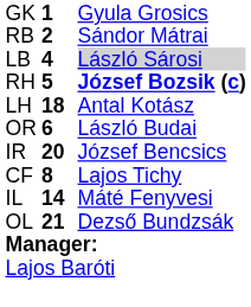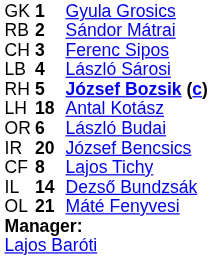+ row: CH | 3 | Ferenc Sipos
LB | column 3: lightgrey background -> no background
IL | column 3: Máté Fenyvesi -> Dezső Bundzsák
OL | column 3: Dezső Bundzsák -> Máté Fenyvesi
